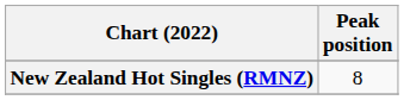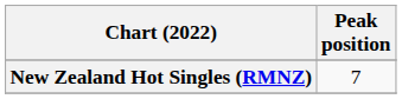New Zealand Hot Singles (RMNZ) | Peak position: 8 -> 7
